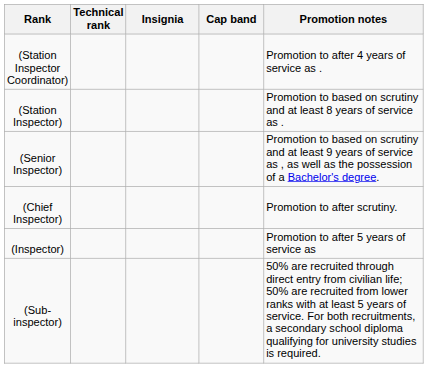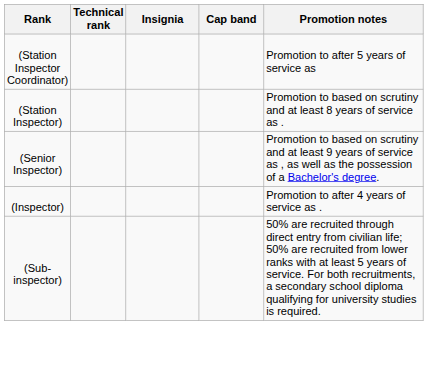(Station Inspector Coordinator) | Promotion notes: Promotion to after 4 years of service as . -> Promotion to after 5 years of service as
- row: (Chief Inspector) | Promotion to after scrutiny.
(Inspector) | Promotion notes: Promotion to after 5 years of service as -> Promotion to after 4 years of service as .
